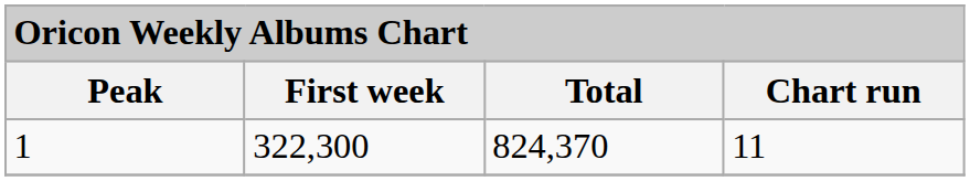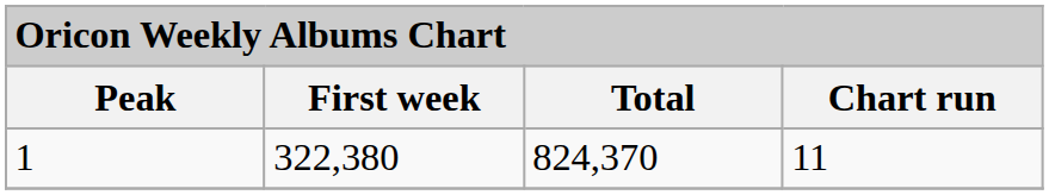1 | First week: 322,300 -> 322,380
